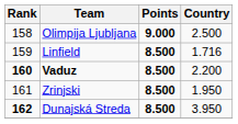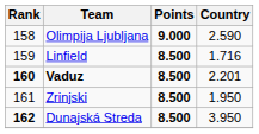Olimpija Ljubljana | Country: 2.500 -> 2.590
Vaduz | Country: 2.200 -> 2.201
